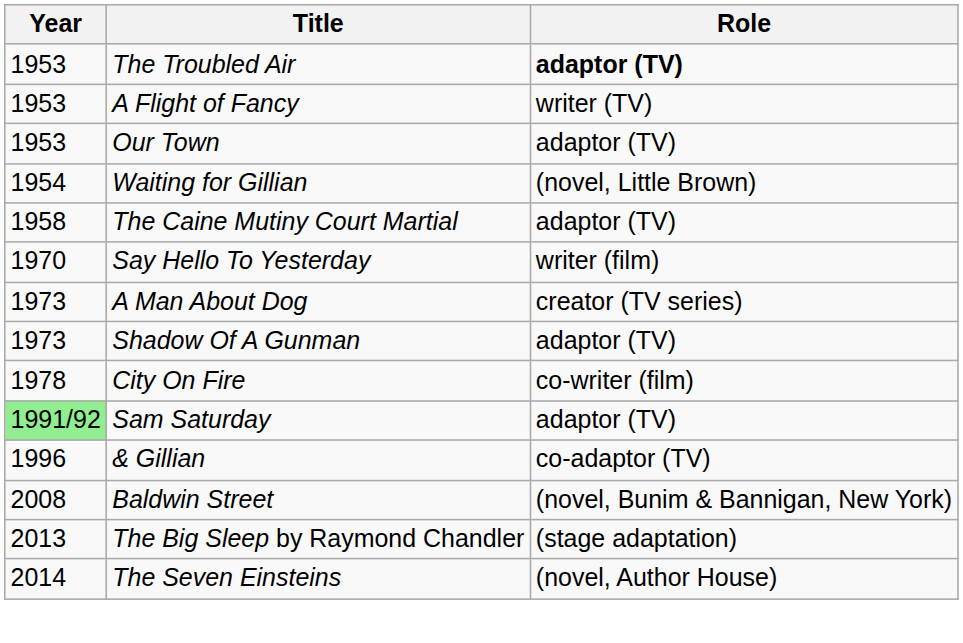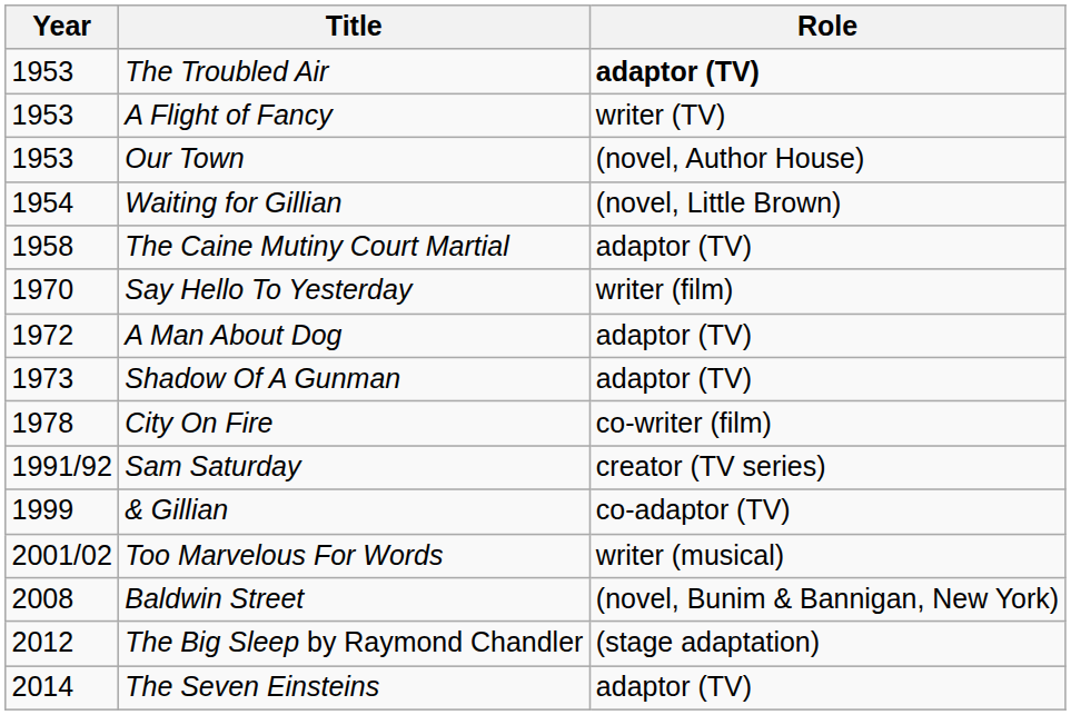Our Town | Role: adaptor (TV) -> (novel, Author House)
A Man About Dog | Year: 1973 -> 1972
A Man About Dog | Role: creator (TV series) -> adaptor (TV)
Sam Saturday | Year: lightgreen background -> no background
Sam Saturday | Role: adaptor (TV) -> creator (TV series)
& Gillian | Year: 1996 -> 1999
+ row: 2001/02 | Too Marvelous For Words | writer (musical)
The Big Sleep by Raymond Chandler | Year: 2013 -> 2012
The Seven Einsteins | Role: (novel, Author House) -> adaptor (TV)
